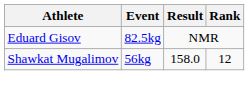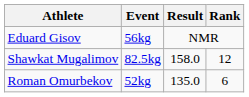Eduard Gisov | Event: 82.5kg -> 56kg
Shawkat Mugalimov | Event: 56kg -> 82.5kg
+ row: Roman Omurbekov | 52kg | 135.0 | 6
